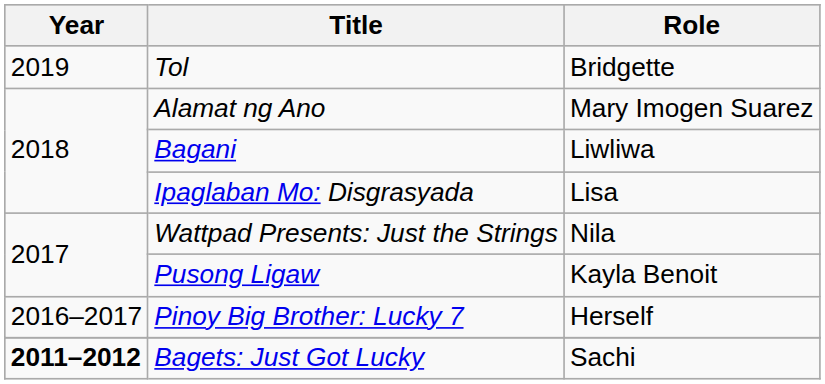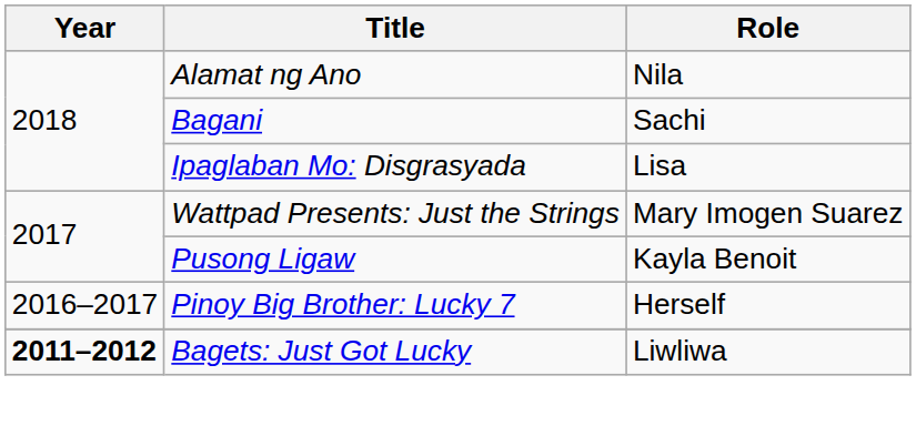- row: 2019 | Tol | Bridgette
Alamat ng Ano | Role: Mary Imogen Suarez -> Nila
Bagani | Role: Liwliwa -> Sachi
Wattpad Presents: Just the Strings | Role: Nila -> Mary Imogen Suarez
Bagets: Just Got Lucky | Role: Sachi -> Liwliwa
